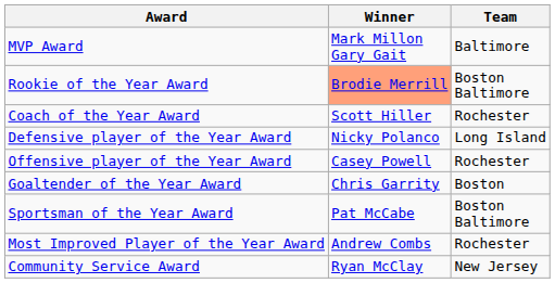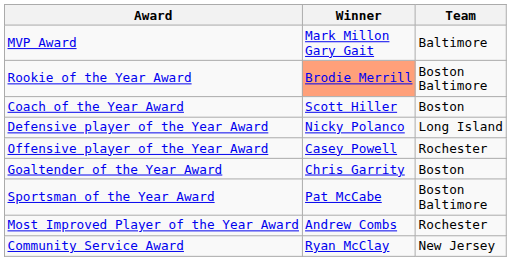Coach of the Year Award | Team: Rochester -> Boston
